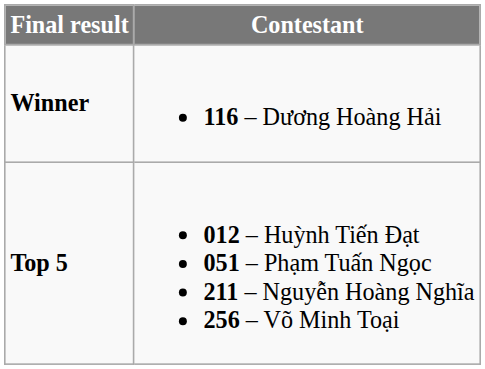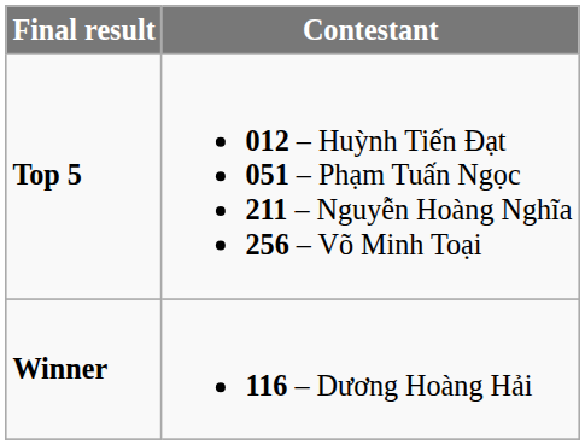rows swapped: Winner <-> Top 5
